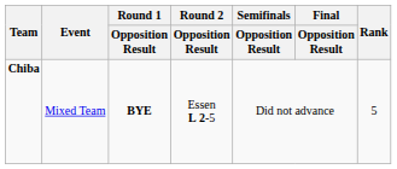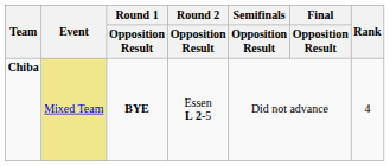Chiba | Event: no background -> khaki background
Chiba | Rank: 5 -> 4
